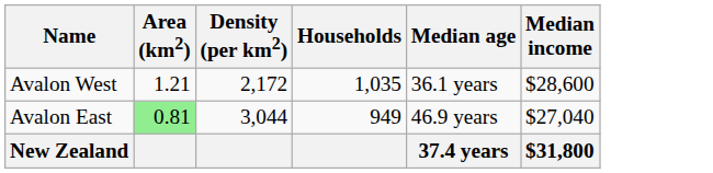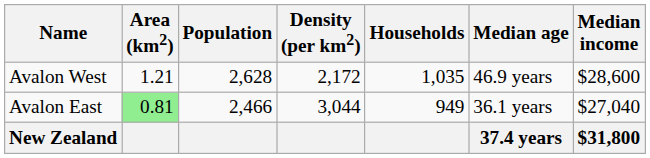+ column: Population | 2,628 | 2,466
Avalon West | Median age: 36.1 years -> 46.9 years
Avalon East | Median age: 46.9 years -> 36.1 years
